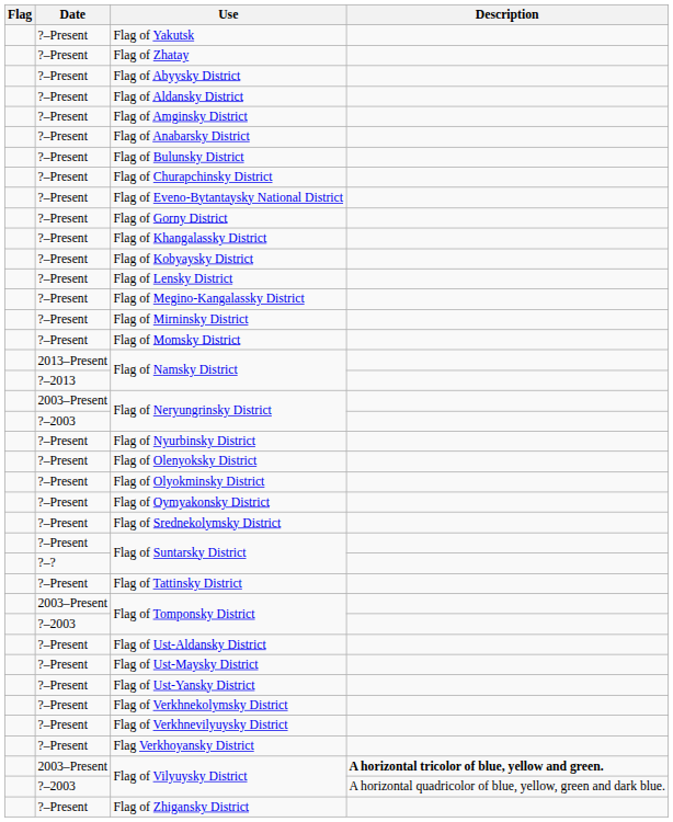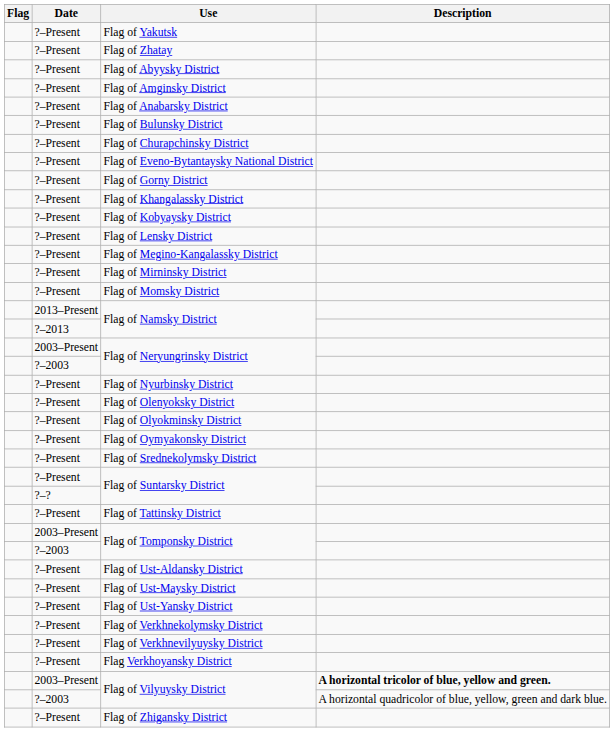- row: ?–Present | Flag of Aldansky District
